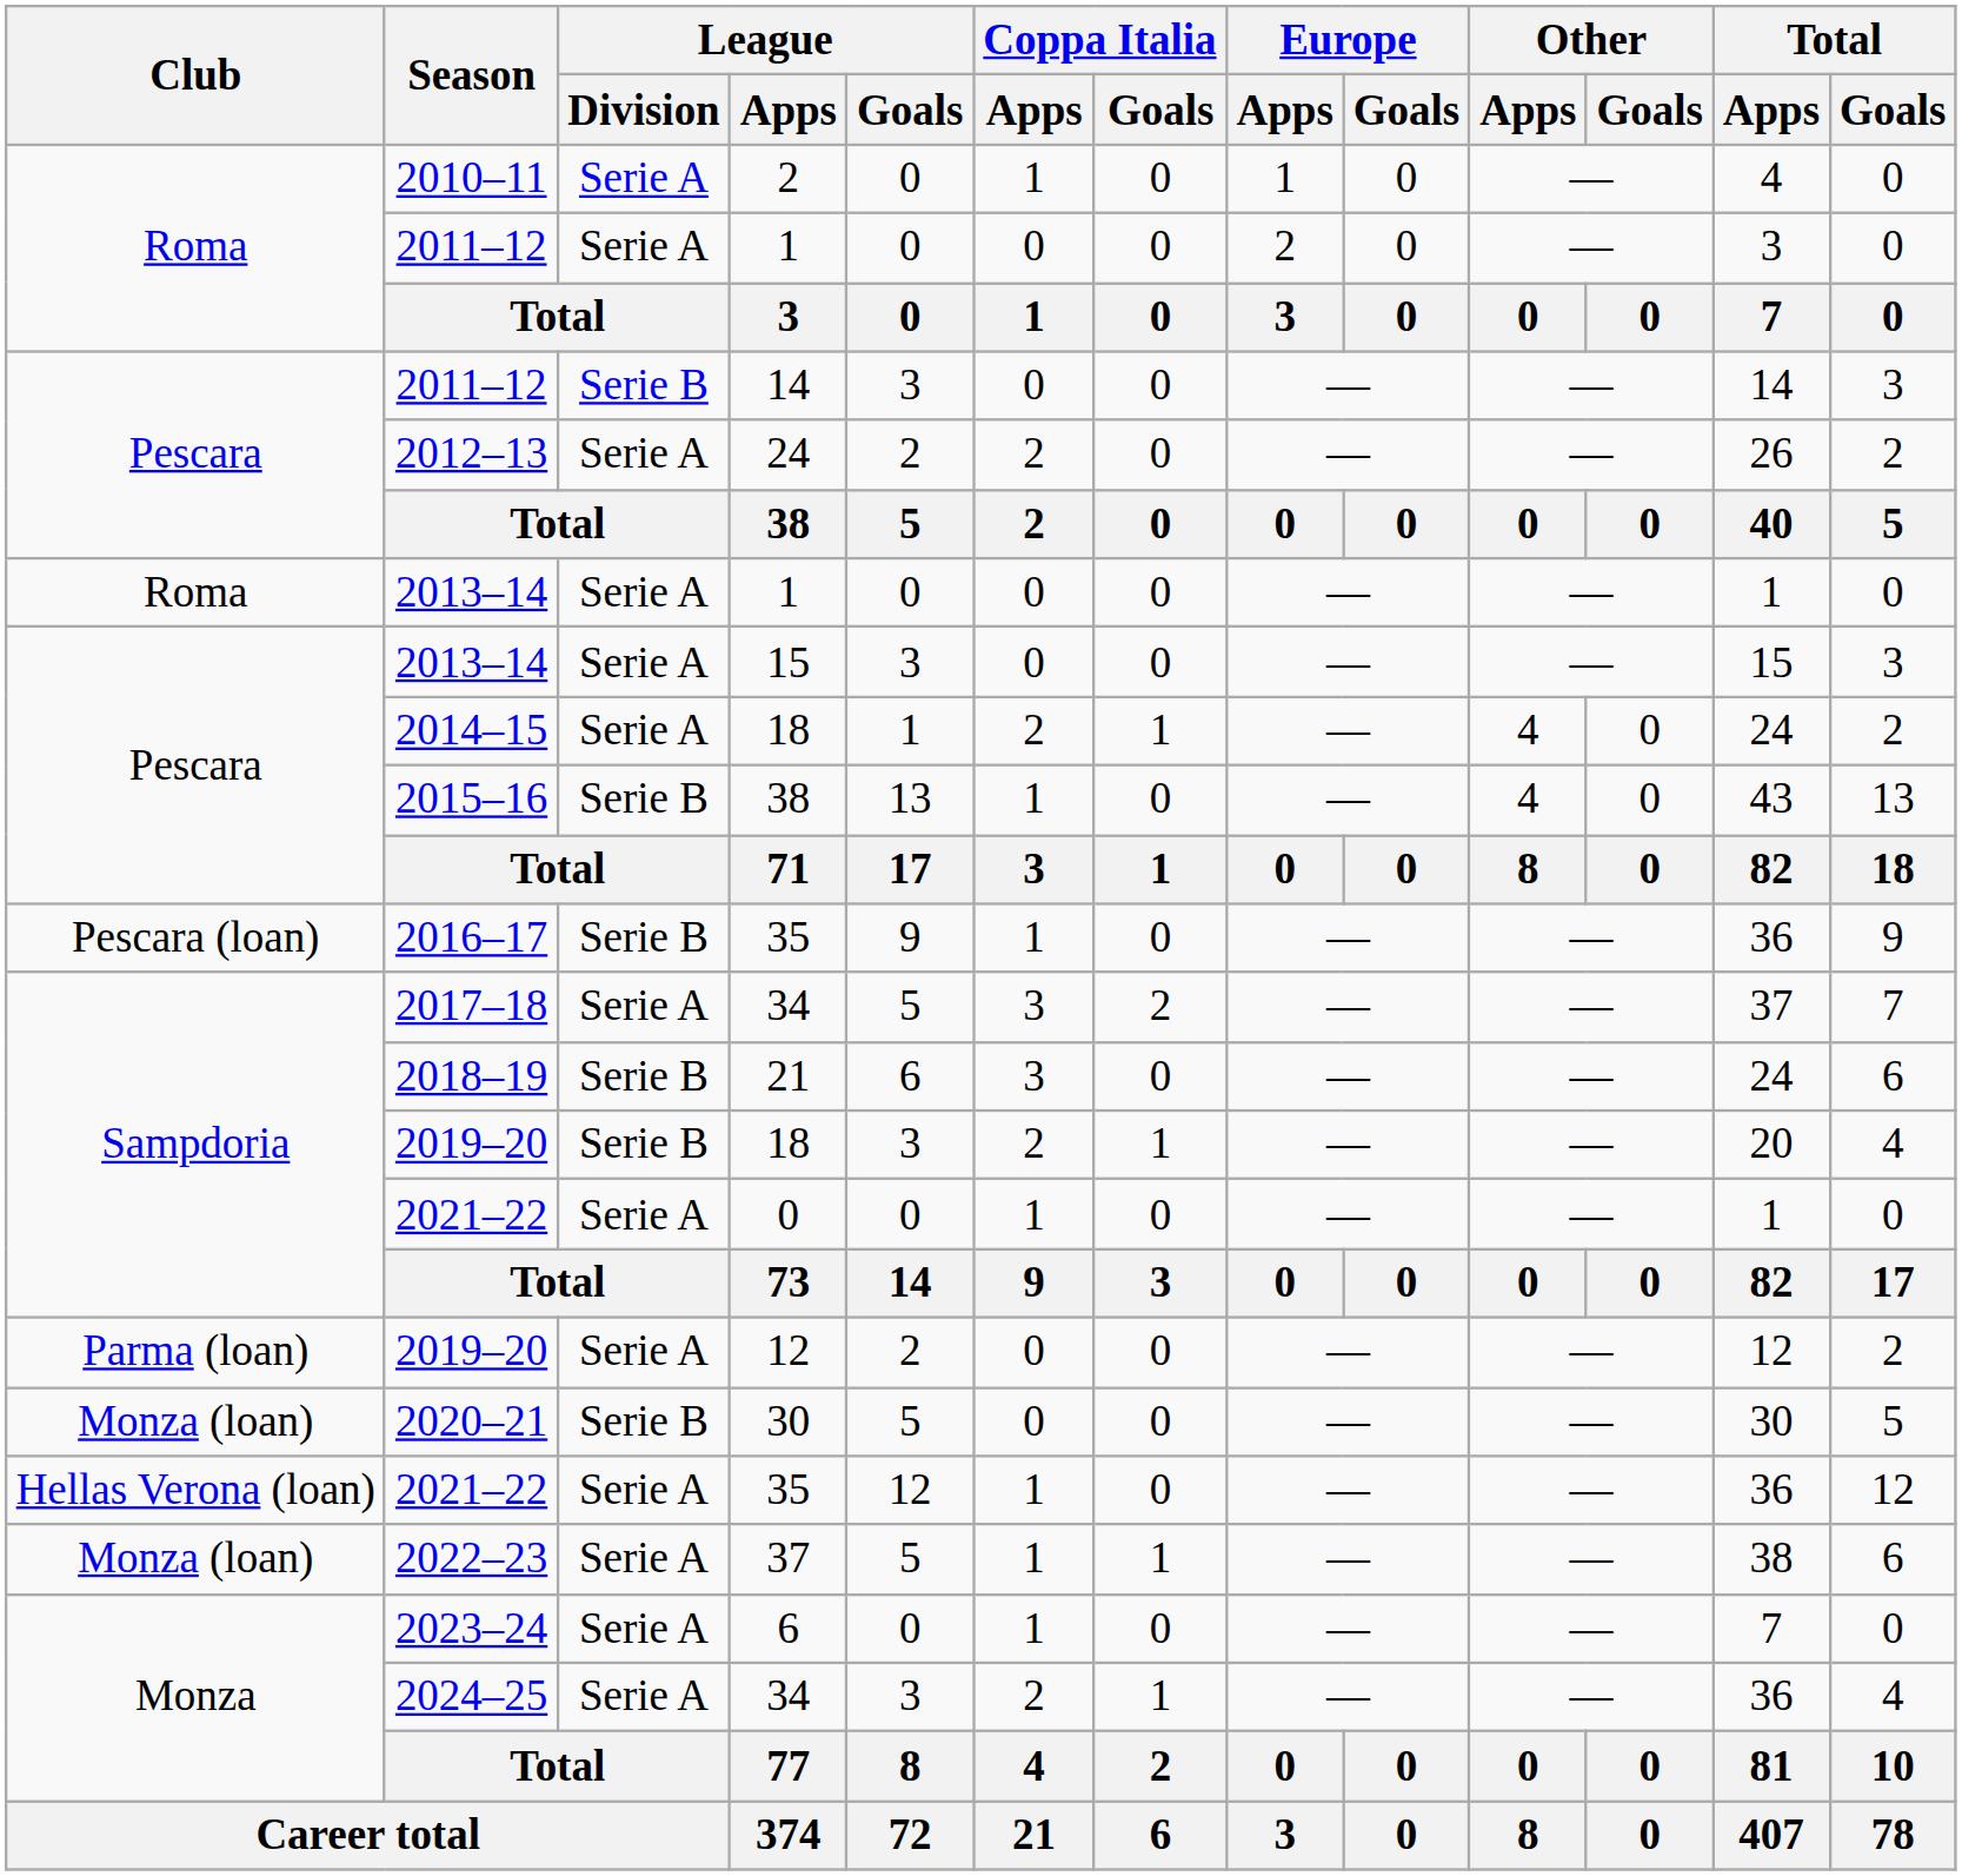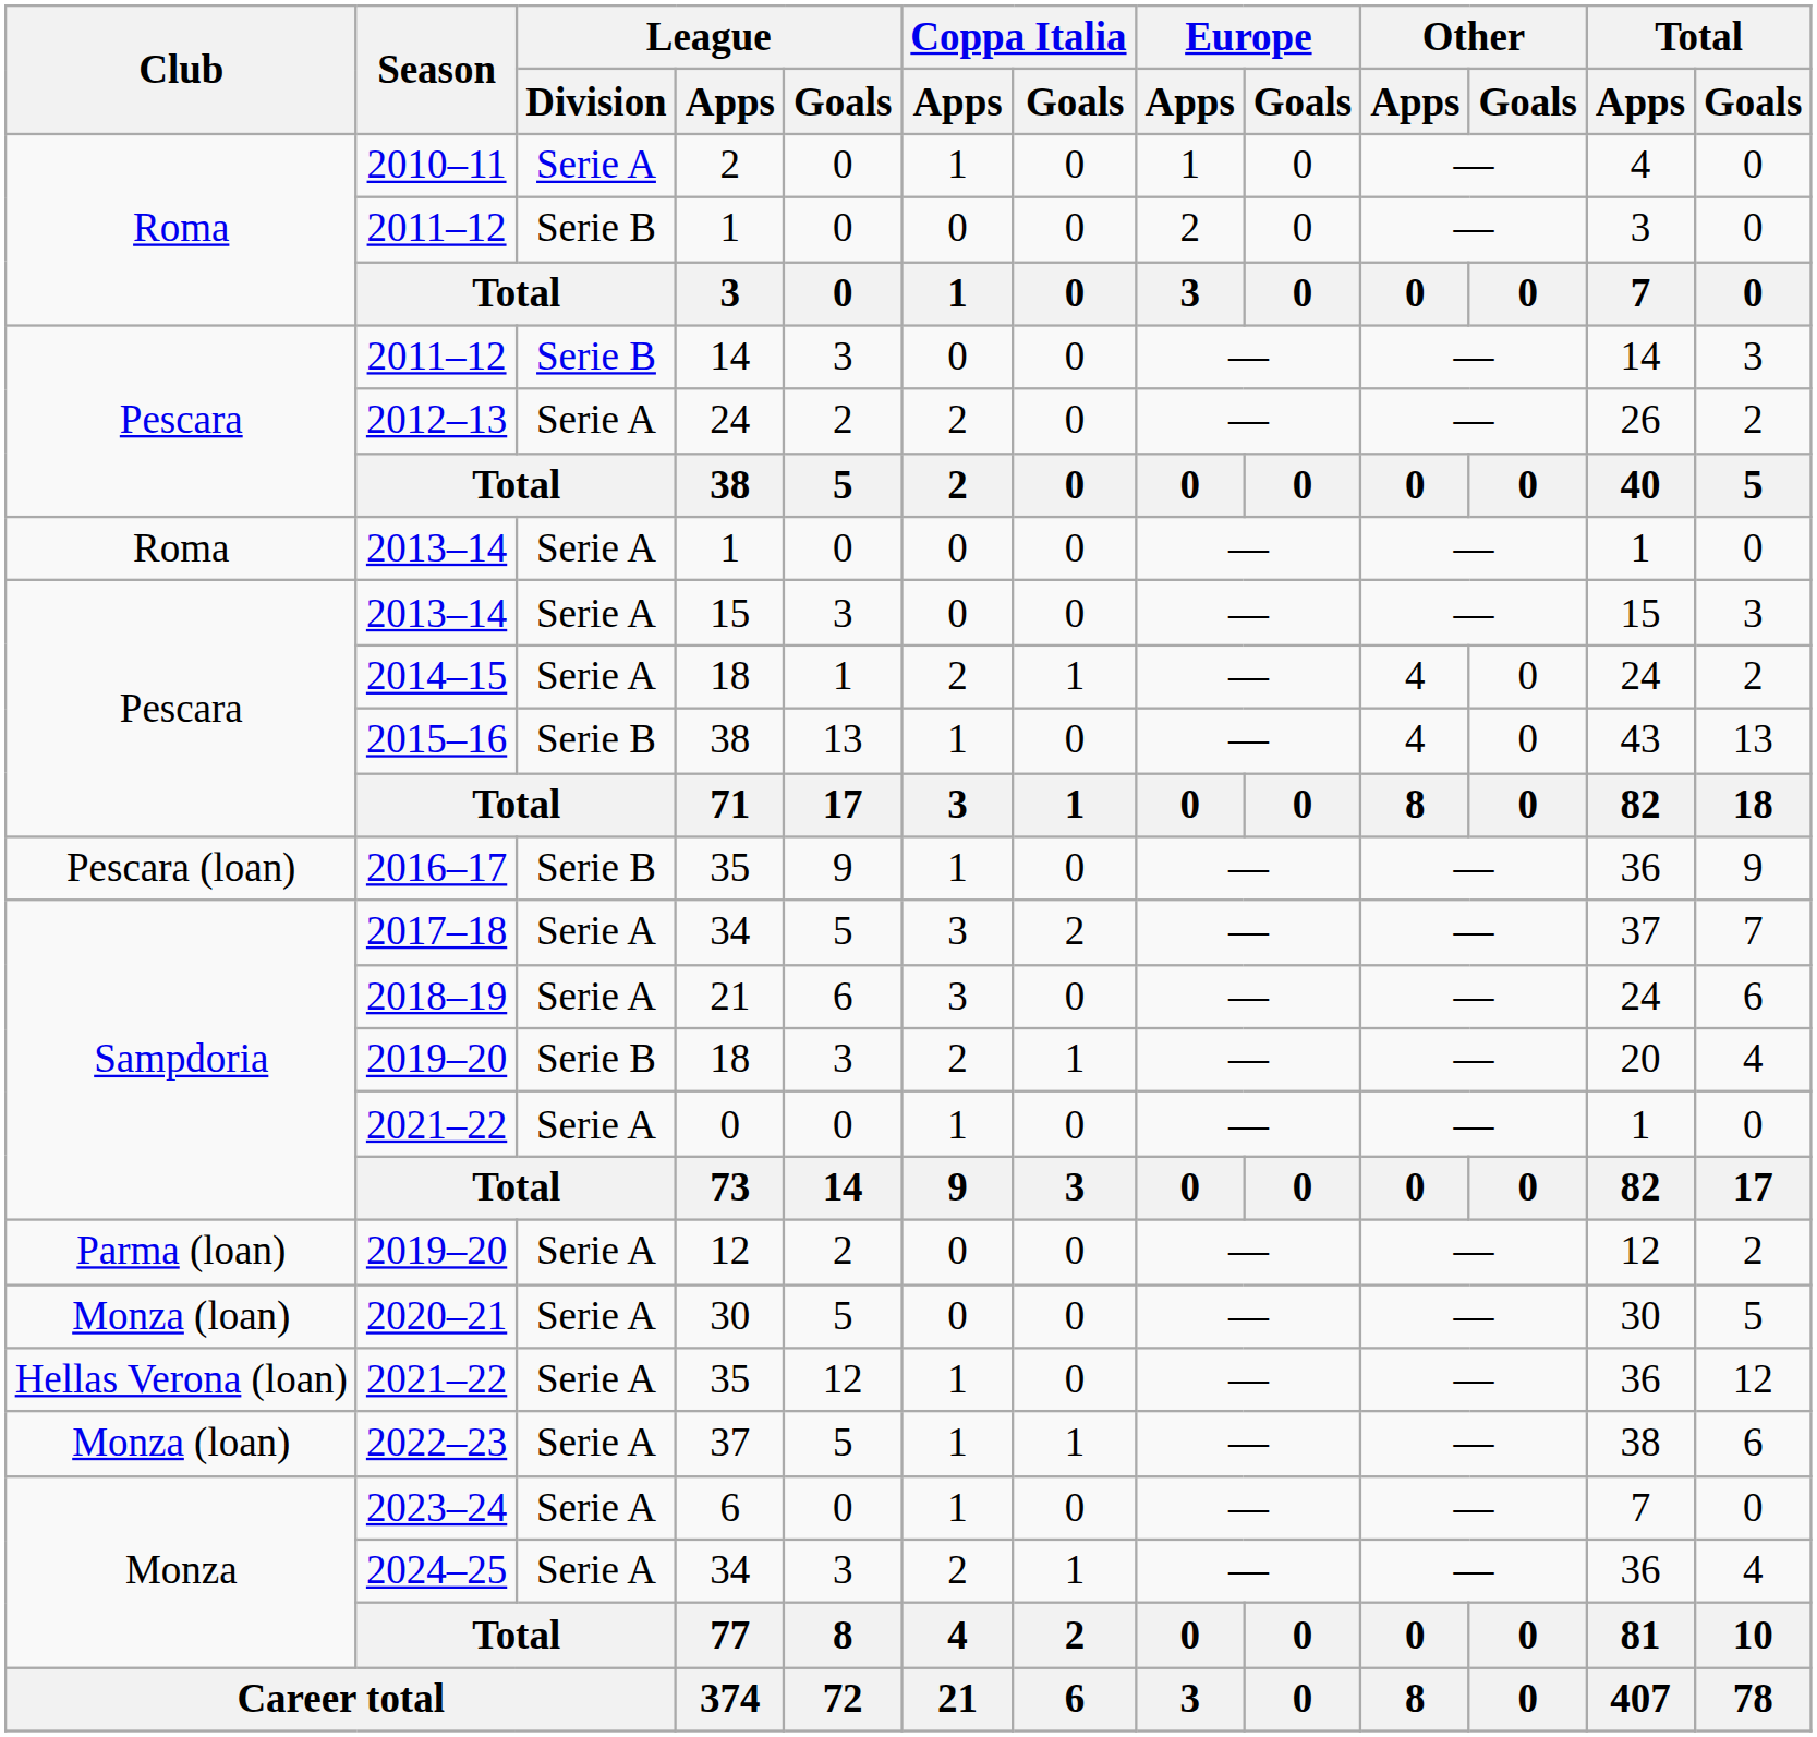2011–12 / 1 | League / Division: Serie A -> Serie B
2018–19 | League / Division: Serie B -> Serie A
2020–21 | League / Division: Serie B -> Serie A
